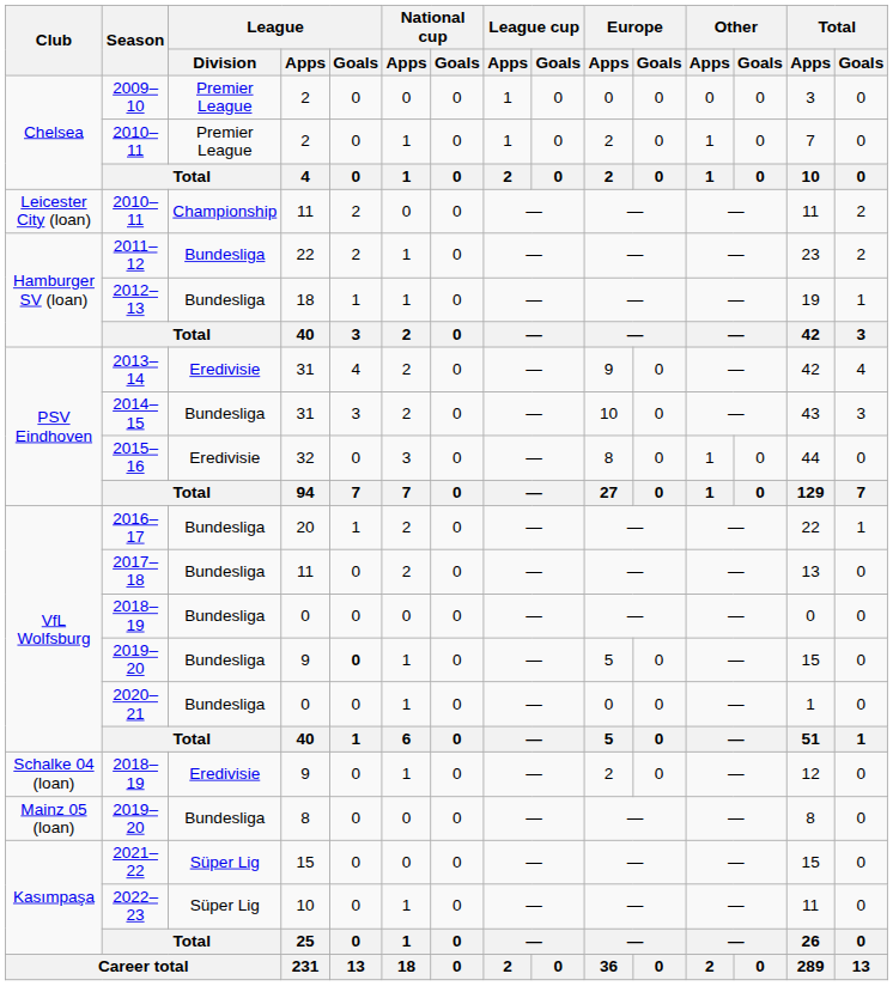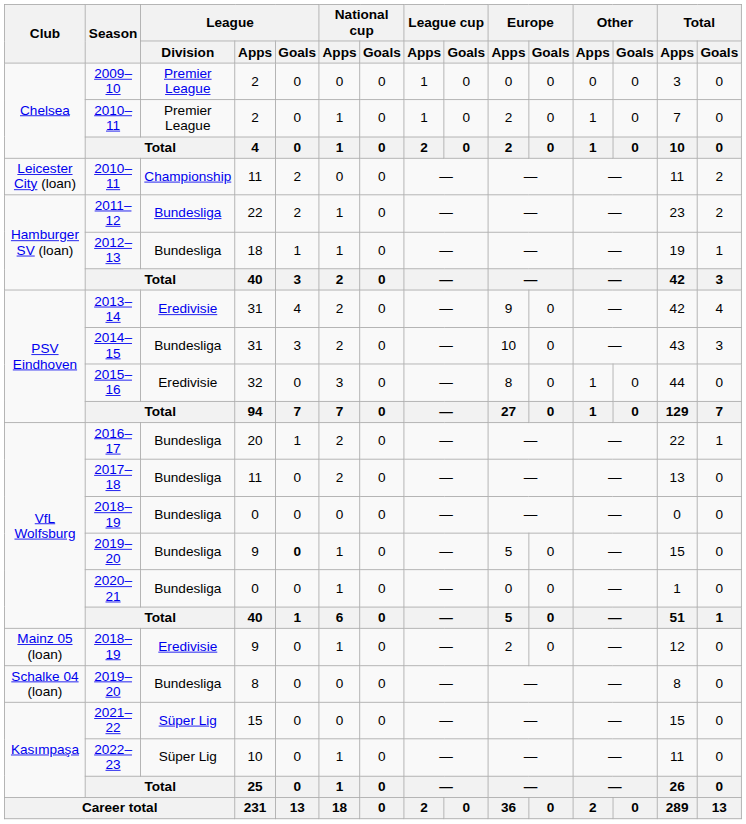2018–19 / 9 | Club: Schalke 04 (loan) -> Mainz 05 (loan)
2019–20 / 8 | Club: Mainz 05 (loan) -> Schalke 04 (loan)
